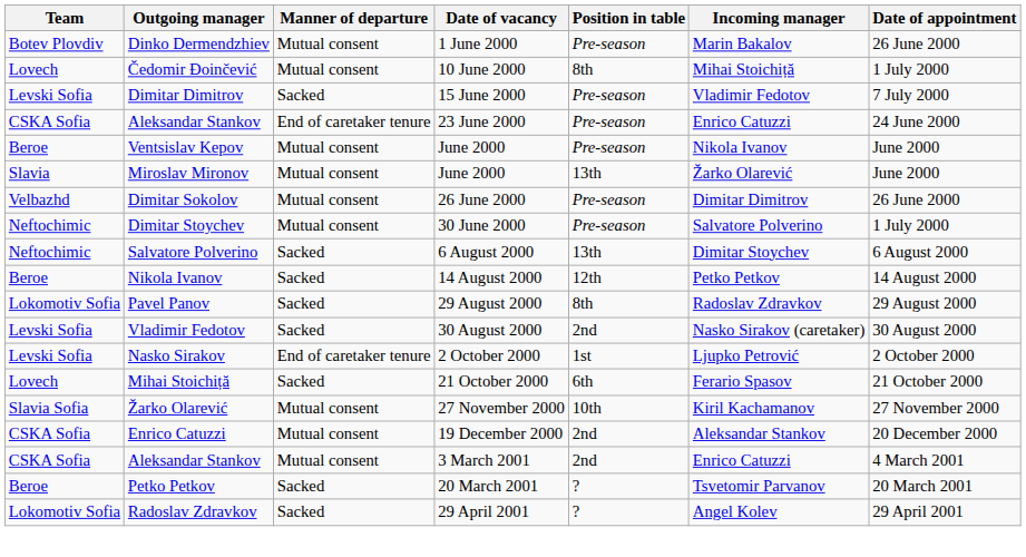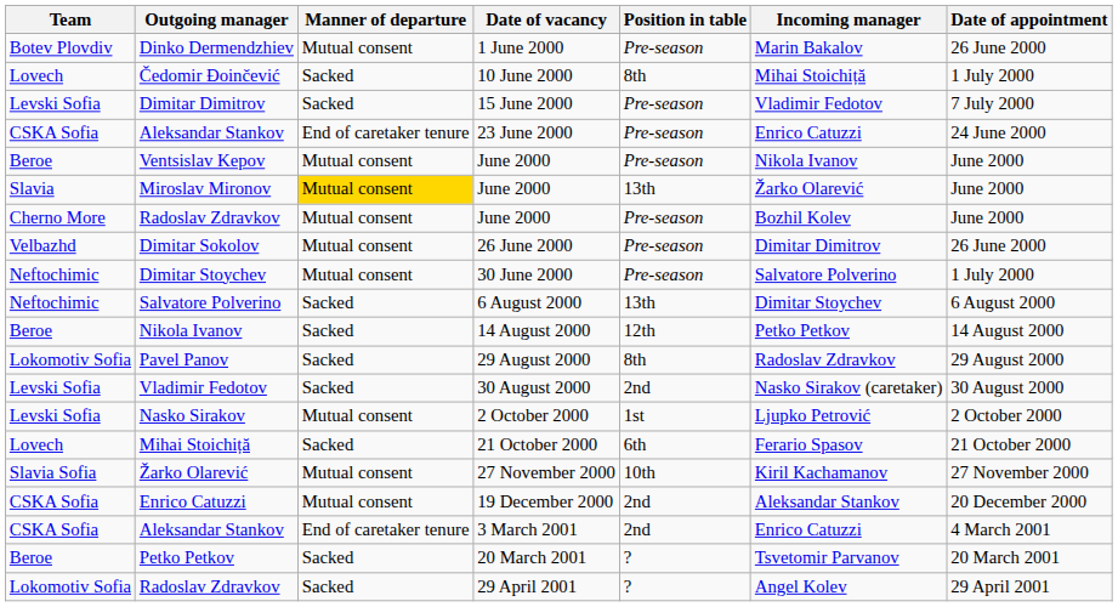Čedomir Đoinčević | Manner of departure: Mutual consent -> Sacked
Miroslav Mironov | Manner of departure: no background -> gold background
+ row: Cherno More | Radoslav Zdravkov | Mutual consent | June 2000 | Pre-season | Bozhil Kolev | June 2000
Nasko Sirakov | Manner of departure: End of caretaker tenure -> Mutual consent
Aleksandar Stankov / 3 March 2001 | Manner of departure: Mutual consent -> End of caretaker tenure
